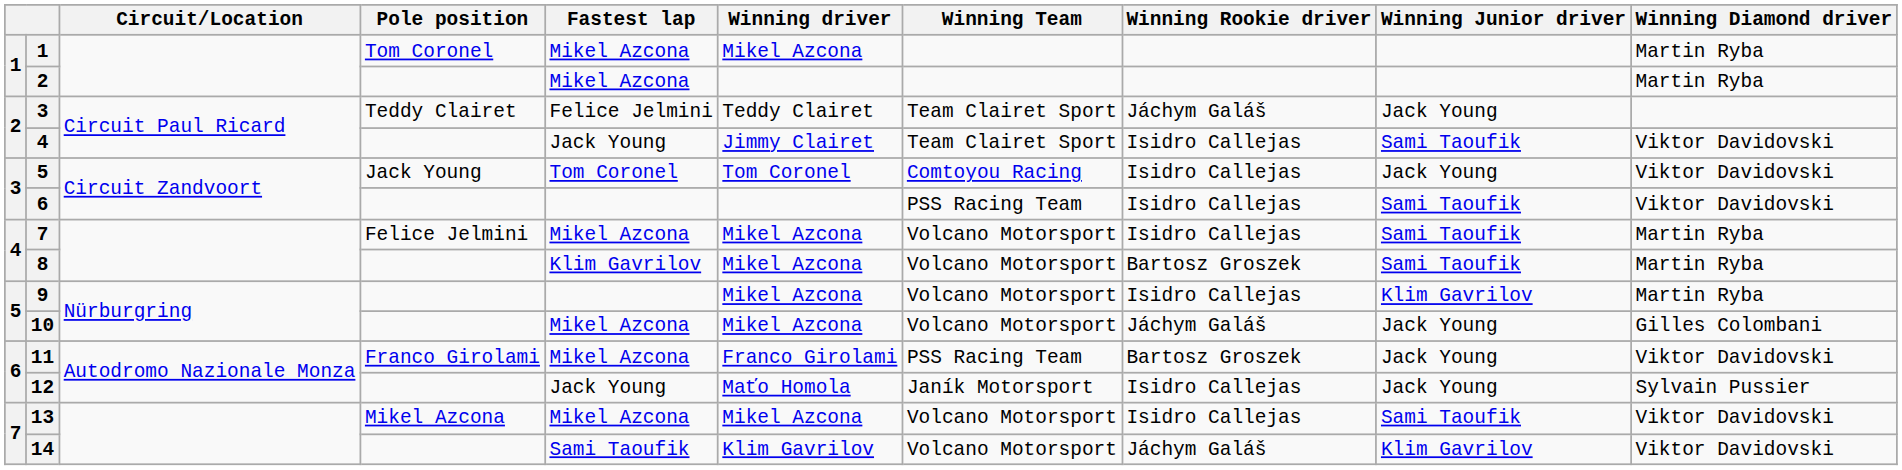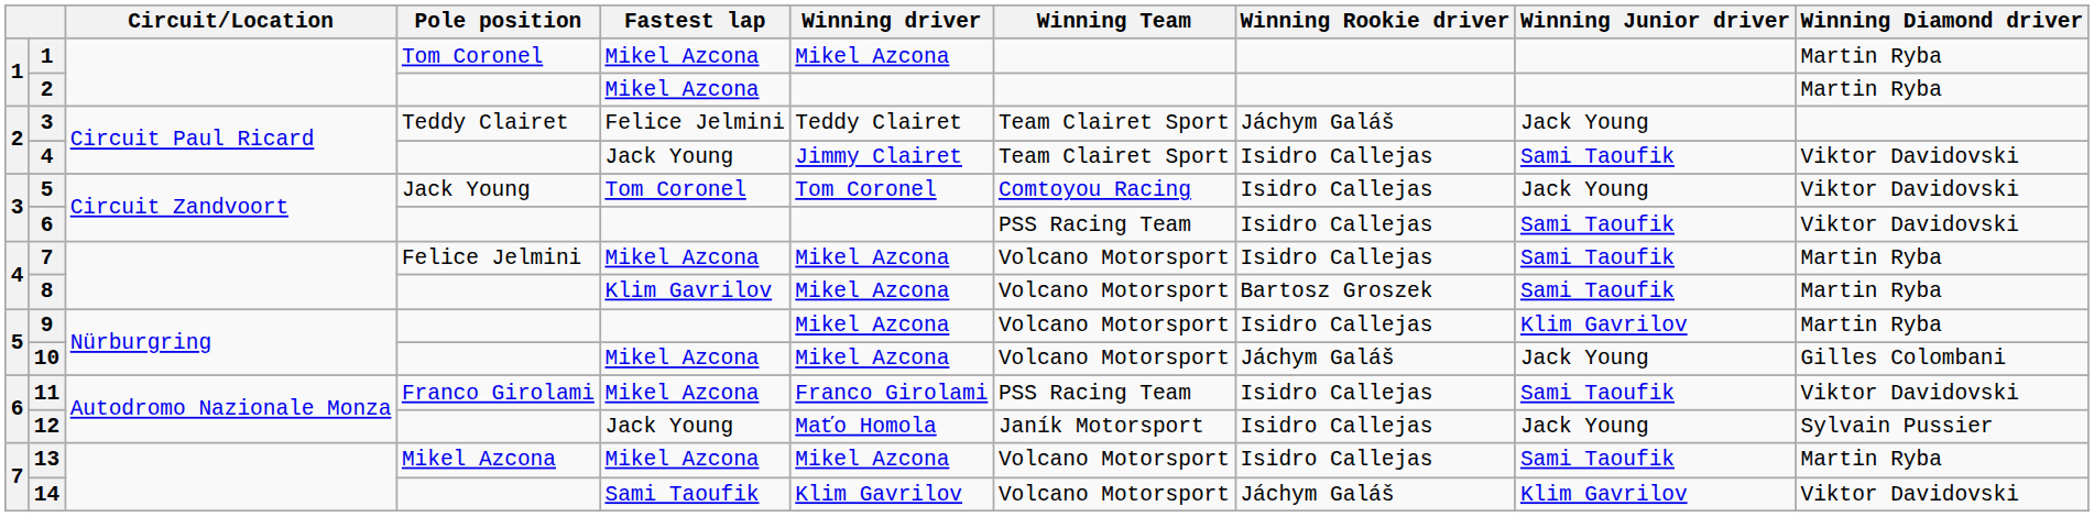11 | Winning Rookie driver: Bartosz Groszek -> Isidro Callejas
11 | Winning Junior driver: Jack Young -> Sami Taoufik
13 | Winning Diamond driver: Viktor Davidovski -> Martin Ryba
